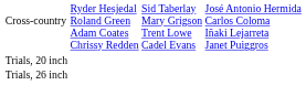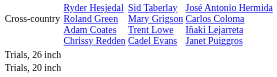rows swapped: Trials, 20 inch <-> Trials, 26 inch
